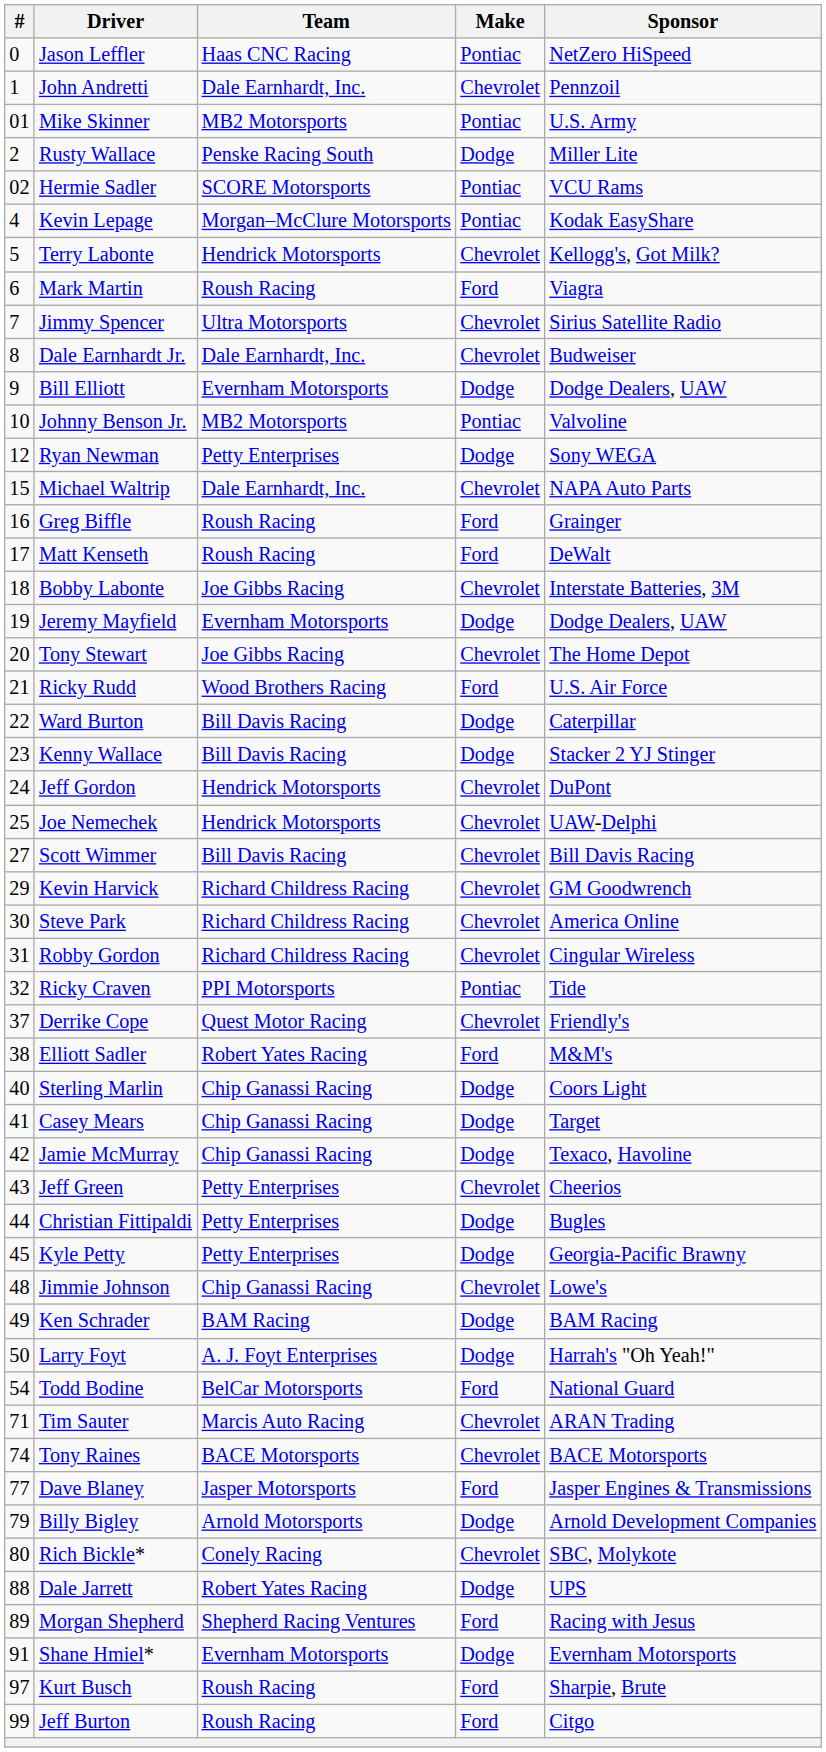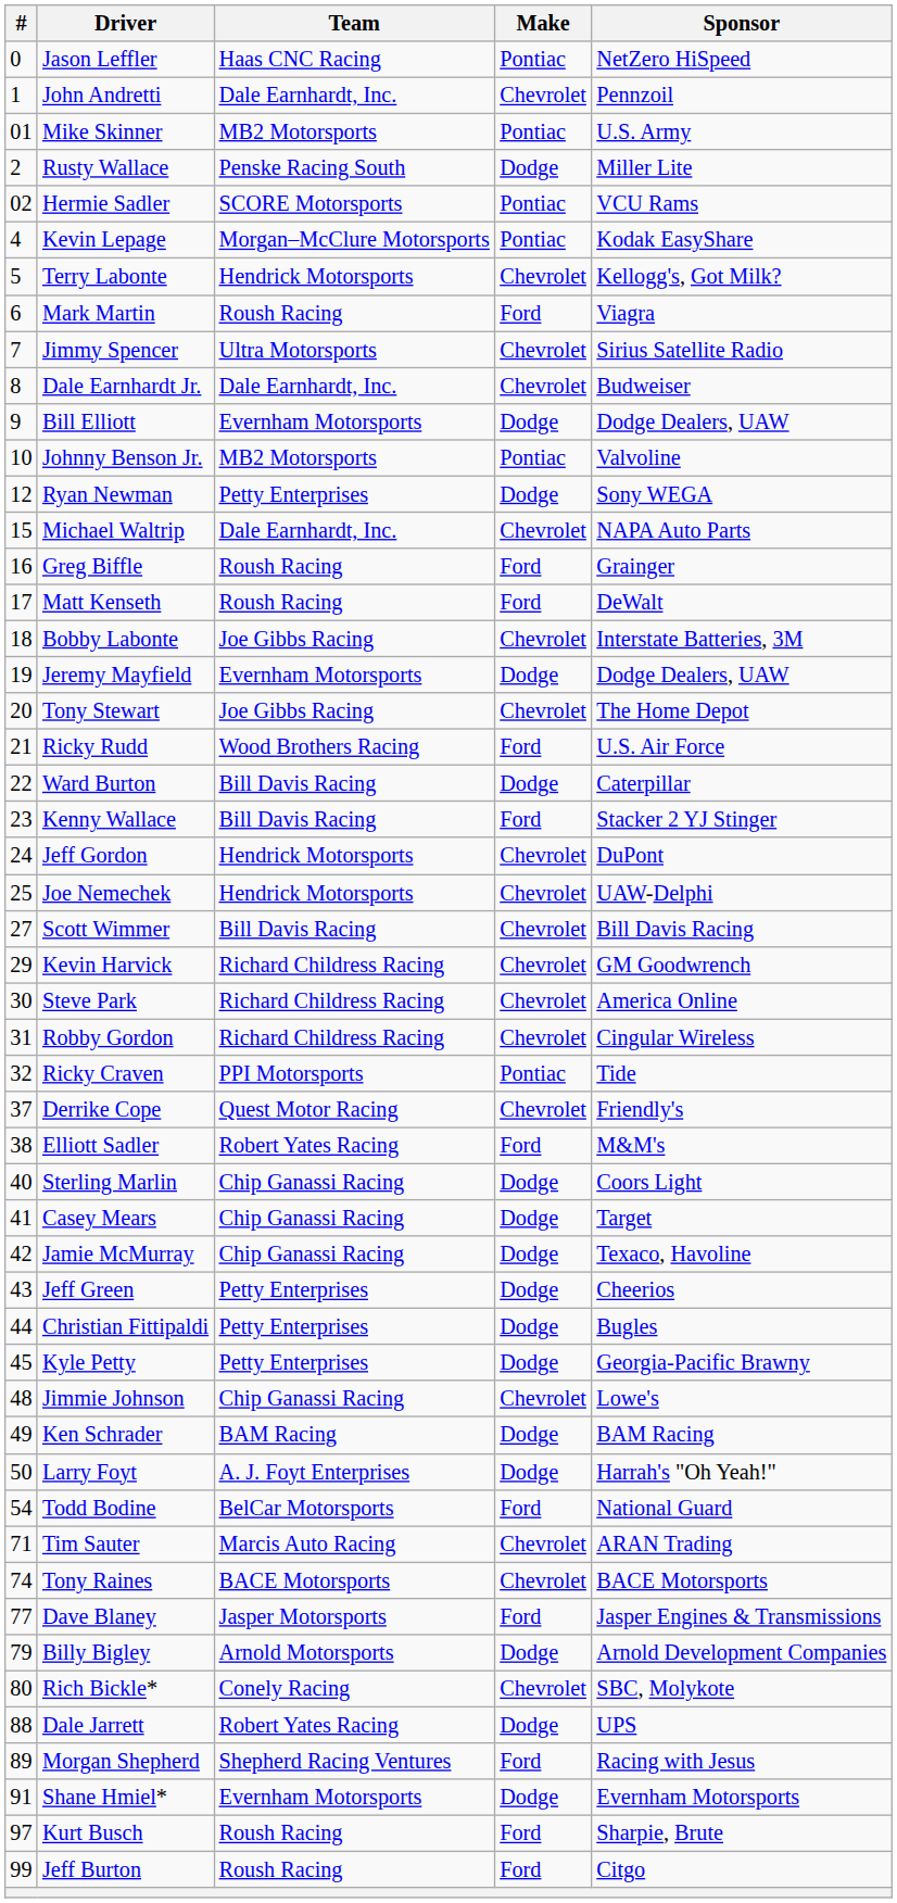Kenny Wallace | Make: Dodge -> Ford
Jeff Green | Make: Chevrolet -> Dodge
